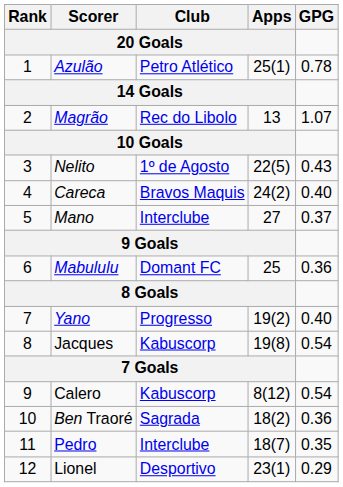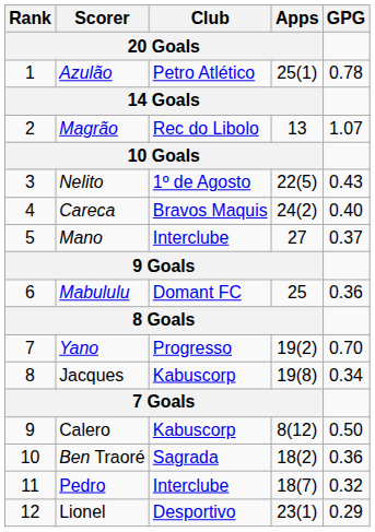Yano | GPG: 0.40 -> 0.70
Jacques | GPG: 0.54 -> 0.34
Calero | GPG: 0.54 -> 0.50
Pedro | GPG: 0.35 -> 0.32
